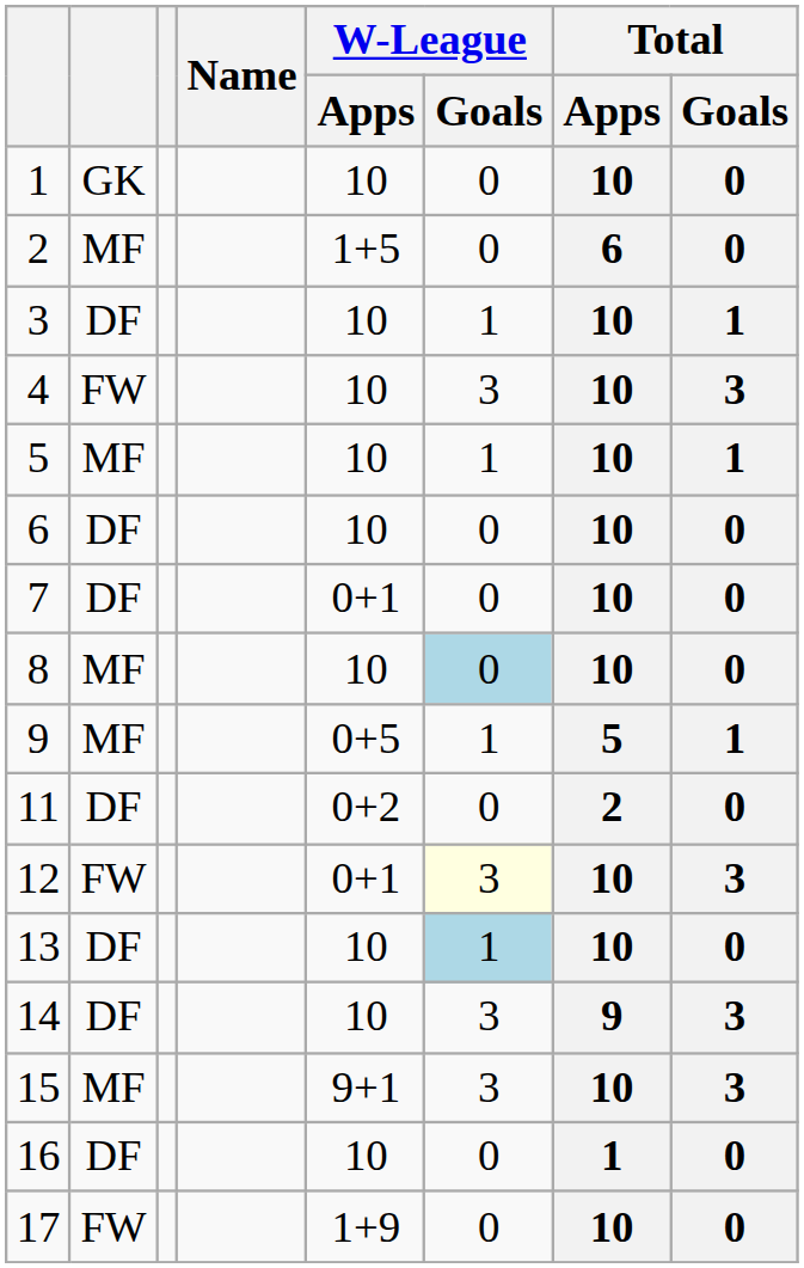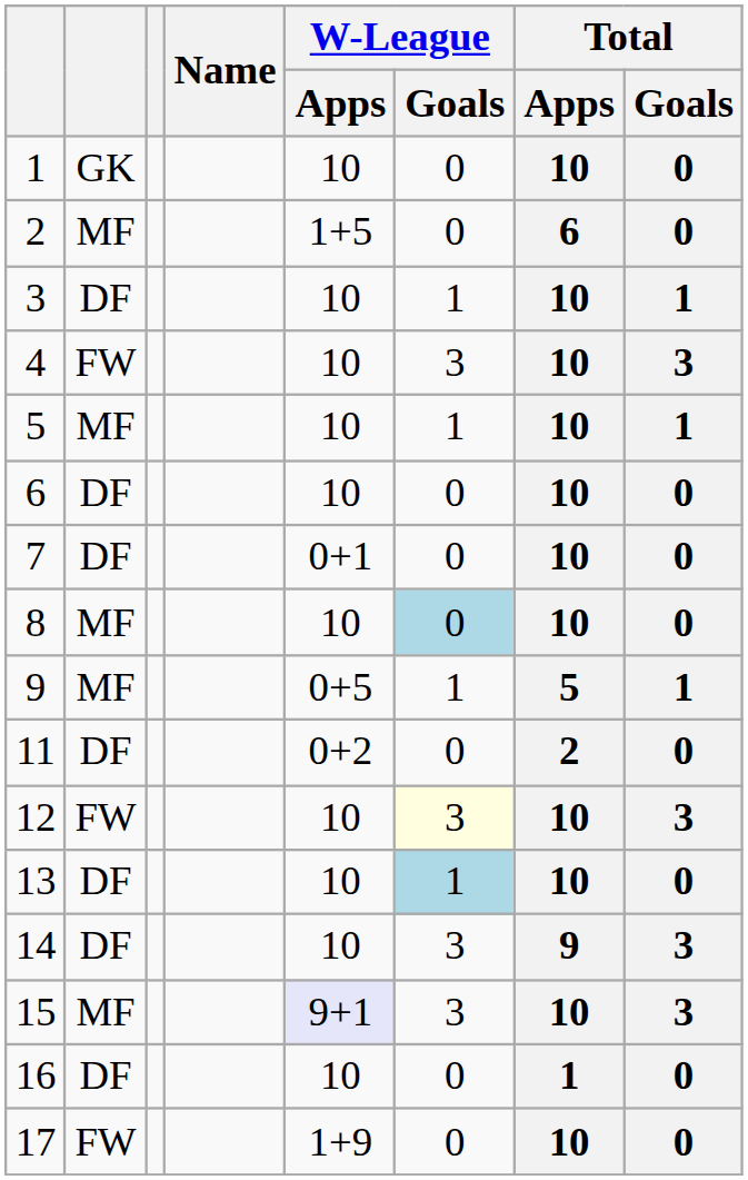12 | W-League / Apps: 0+1 -> 10
15 | W-League / Apps: no background -> lavender background
